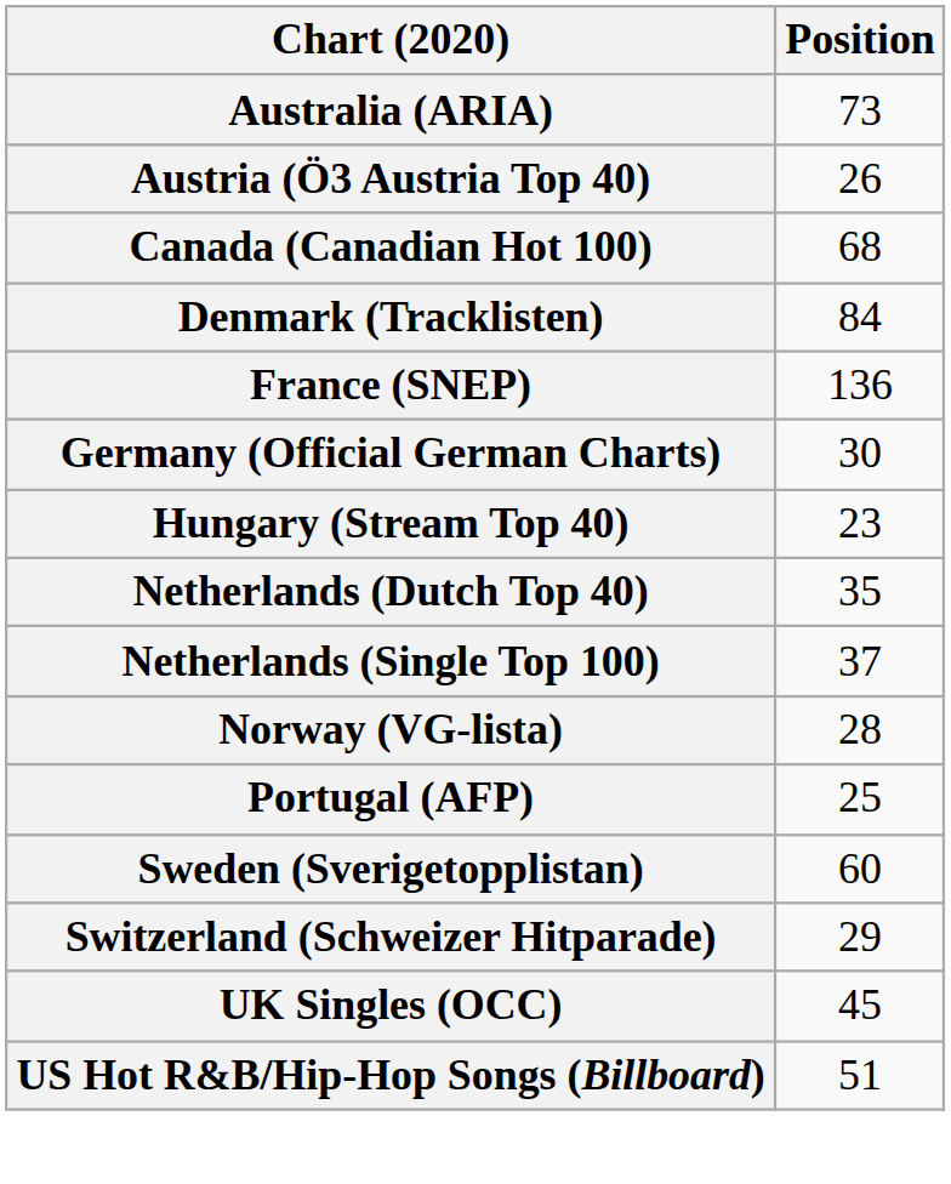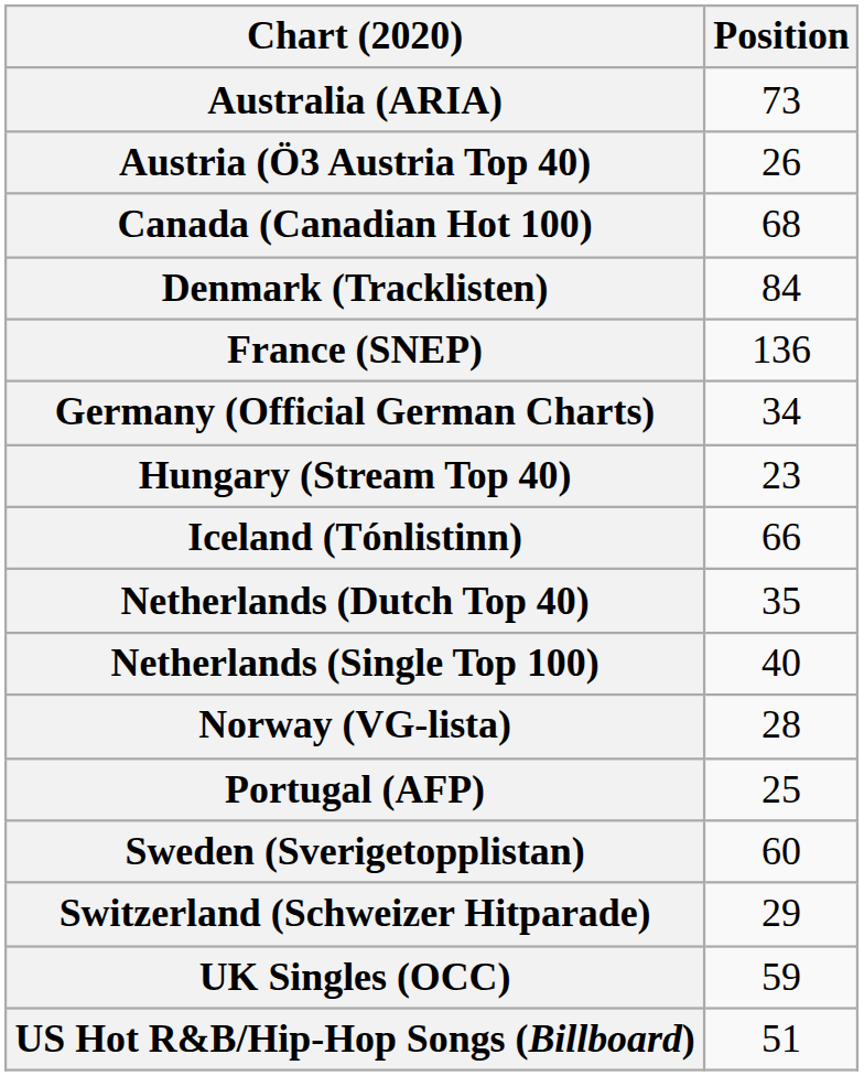Germany (Official German Charts) | Position: 30 -> 34
+ row: Iceland (Tónlistinn) | 66
Netherlands (Single Top 100) | Position: 37 -> 40
UK Singles (OCC) | Position: 45 -> 59
